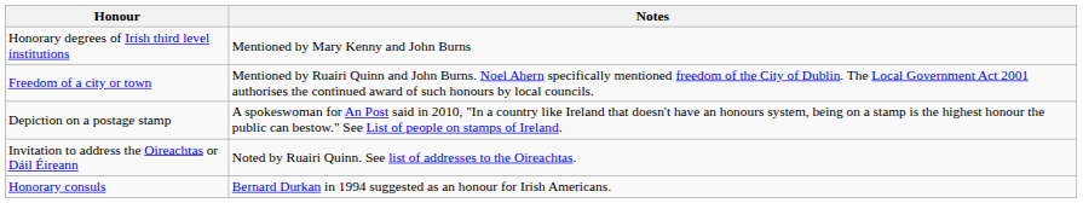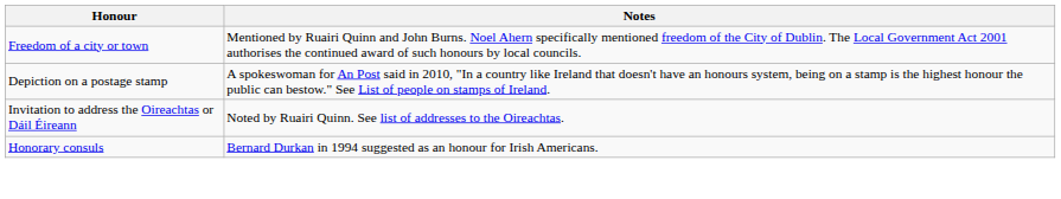- row: Honorary degrees of Irish third level institutions | Mentioned by Mary Kenny and John Burns
